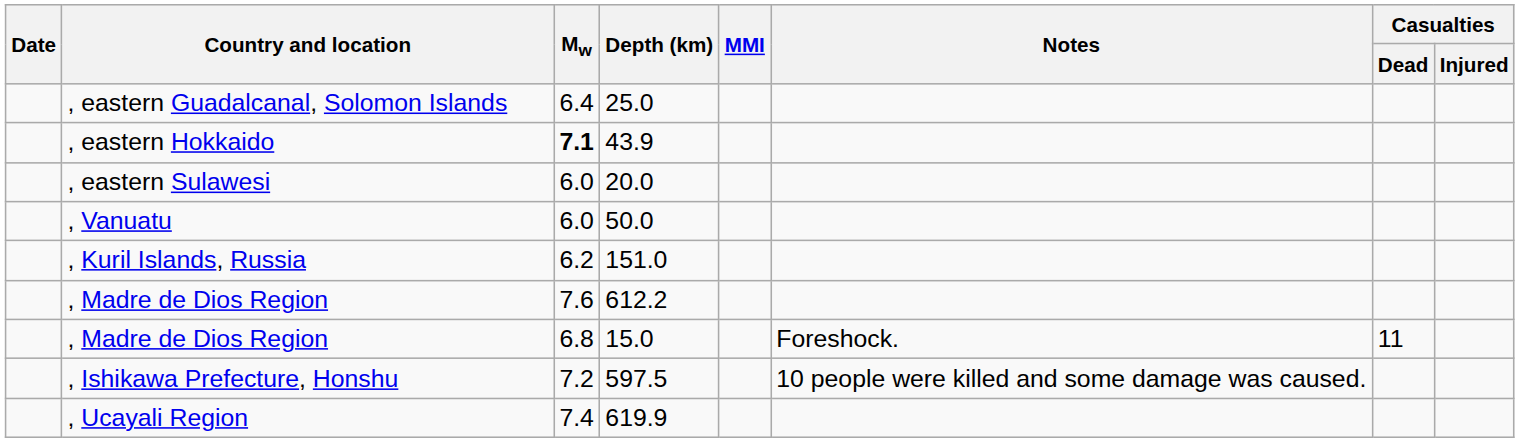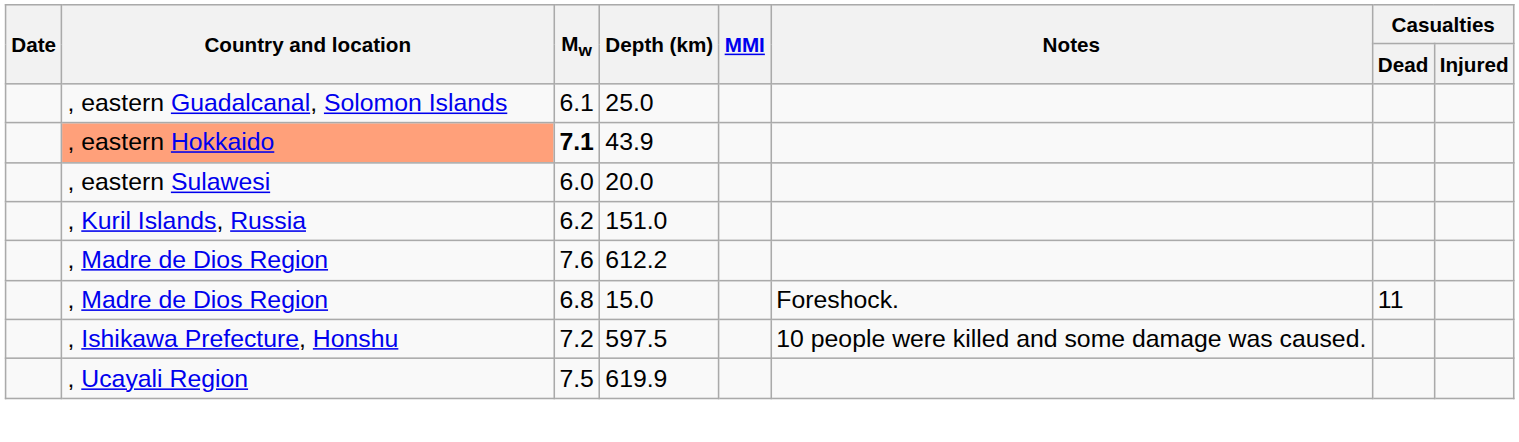25.0 | Mw: 6.4 -> 6.1
43.9 | Country and location: no background -> lightsalmon background
- row: , Vanuatu | 6.0 | 50.0
619.9 | Mw: 7.4 -> 7.5
